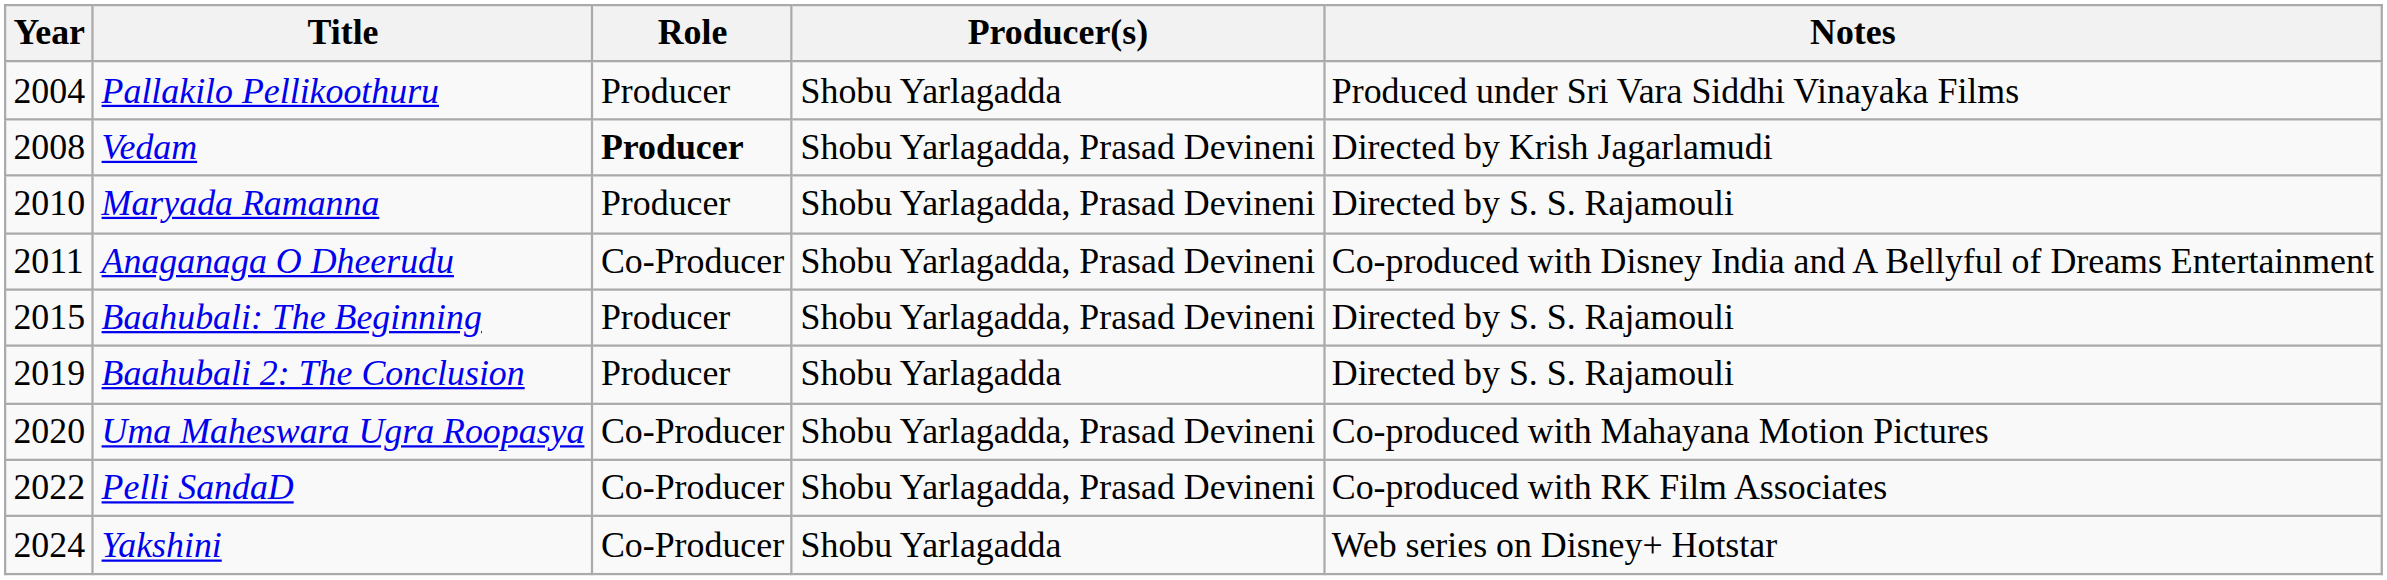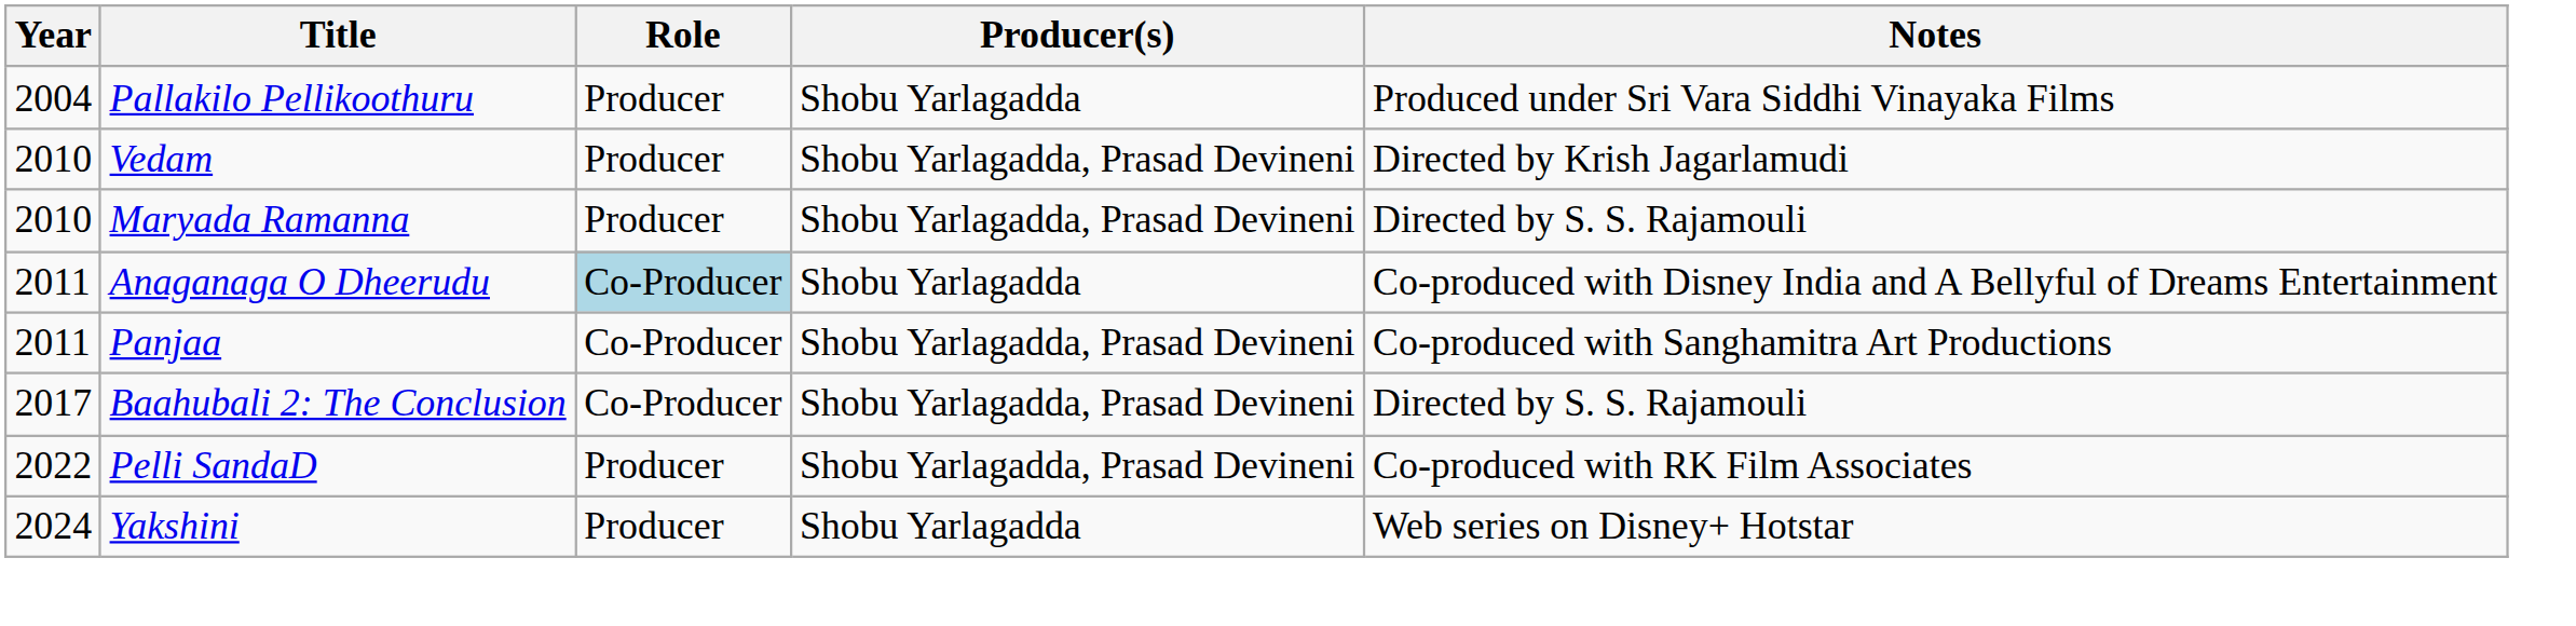Vedam | Year: 2008 -> 2010
Vedam | Role: bold -> normal
Anaganaga O Dheerudu | Role: no background -> lightblue background
Anaganaga O Dheerudu | Producer(s): Shobu Yarlagadda, Prasad Devineni -> Shobu Yarlagadda
+ row: 2011 | Panjaa | Co-Producer | Shobu Yarlagadda, Prasad Devineni | Co-produced with Sanghamitra Art Productions
- row: 2015 | Baahubali: The Beginning | Producer | Shobu Yarlagadda, Prasad Devineni | Directed by S. S. Rajamouli
Baahubali 2: The Conclusion | Year: 2019 -> 2017
Baahubali 2: The Conclusion | Role: Producer -> Co-Producer
Baahubali 2: The Conclusion | Producer(s): Shobu Yarlagadda -> Shobu Yarlagadda, Prasad Devineni
- row: 2020 | Uma Maheswara Ugra Roopasya | Co-Producer | Shobu Yarlagadda, Prasad Devineni | Co-produced with Mahayana Motion Pictures
Pelli SandaD | Role: Co-Producer -> Producer
Yakshini | Role: Co-Producer -> Producer
